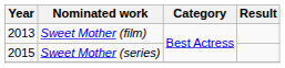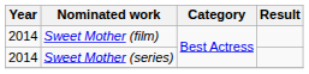Sweet Mother (film) | Year: 2013 -> 2014
Sweet Mother (series) | Year: 2015 -> 2014
